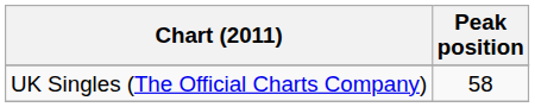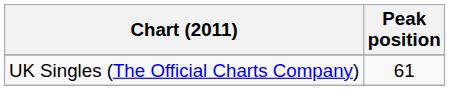UK Singles (The Official Charts Company) | Peak position: 58 -> 61
